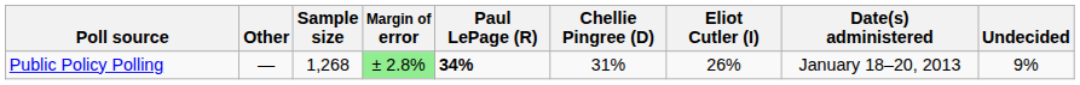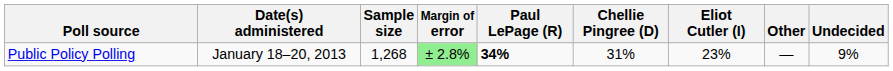columns swapped: Date(s) administered <-> Other
Public Policy Polling | Eliot Cutler (I): 26% -> 23%
